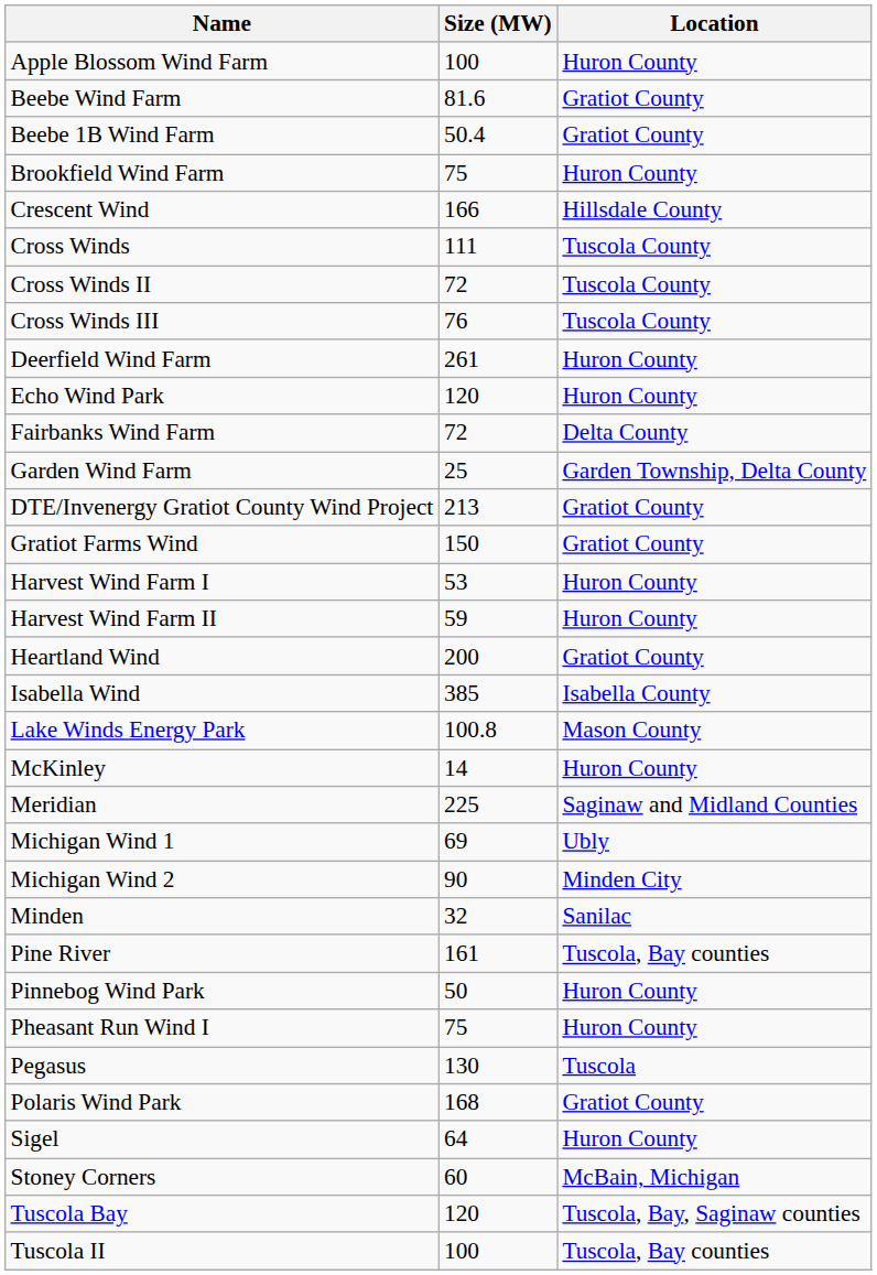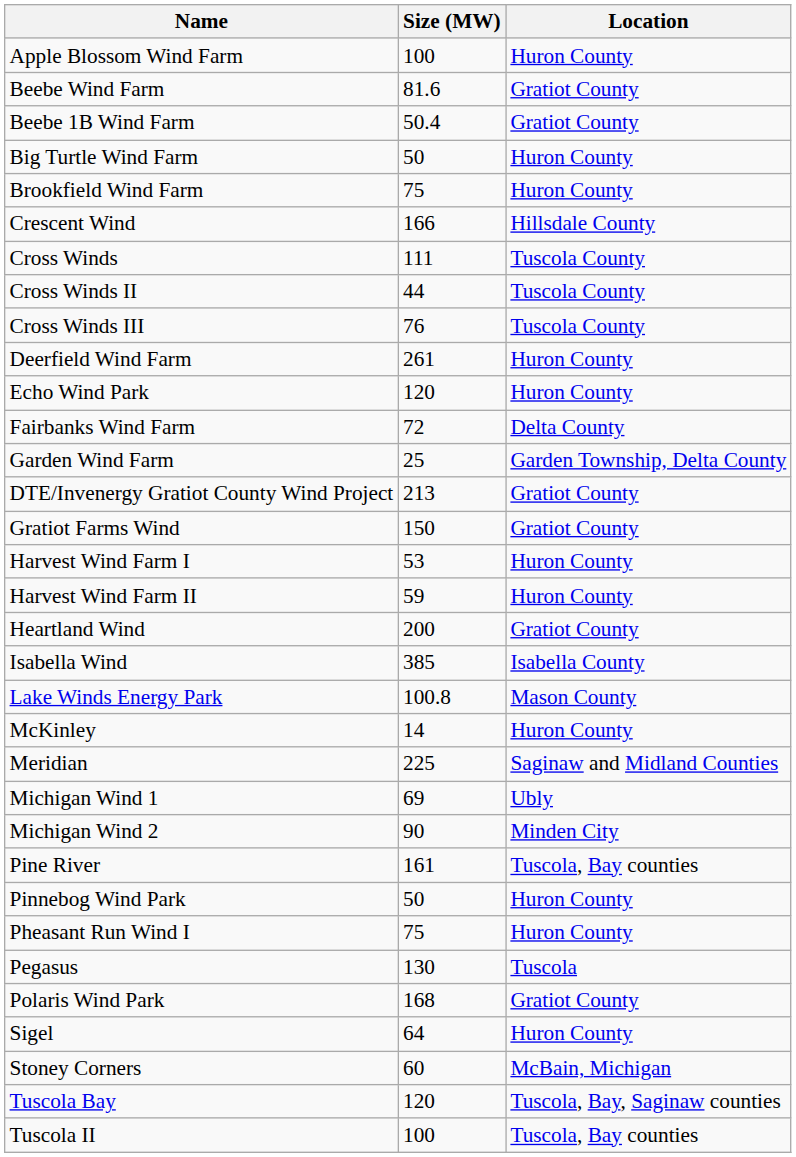+ row: Big Turtle Wind Farm | 50 | Huron County
Cross Winds II | Size (MW): 72 -> 44
- row: Minden | 32 | Sanilac
